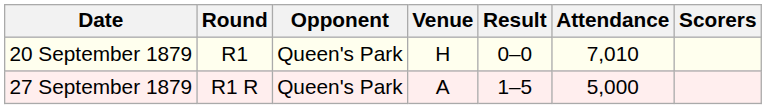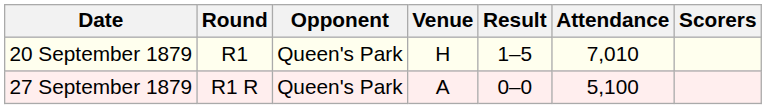20 September 1879 | Result: 0–0 -> 1–5
27 September 1879 | Result: 1–5 -> 0–0
27 September 1879 | Attendance: 5,000 -> 5,100
